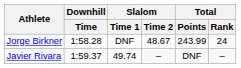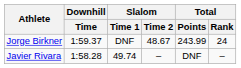Jorge Birkner | Downhill / Time: 1:58.28 -> 1:59.37
Javier Rivara | Downhill / Time: 1:59.37 -> 1:58.28
